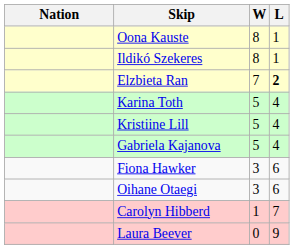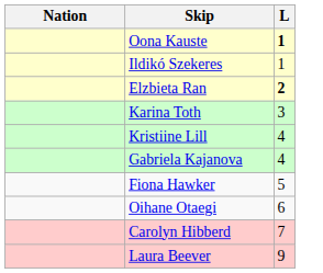- column: W | 8 | 8 | 7 | 5 | 5 | 5 | 3 | 3 | 1 | 0
Oona Kauste | L: normal -> bold
Karina Toth | L: 4 -> 3
Fiona Hawker | L: 6 -> 5
